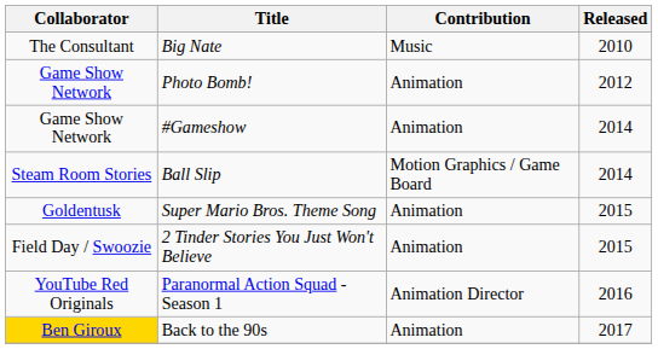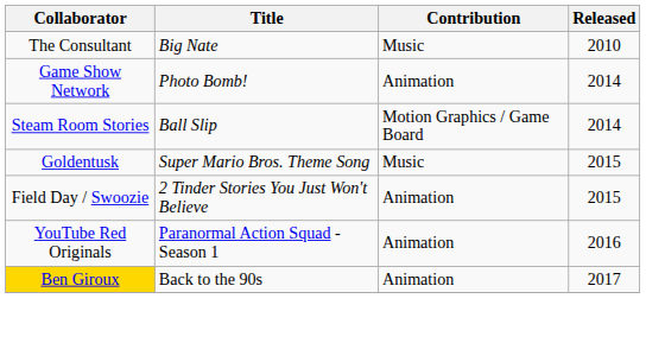Photo Bomb! | Released: 2012 -> 2014
- row: Game Show Network | #Gameshow | Animation | 2014
Super Mario Bros. Theme Song | Contribution: Animation -> Music
Paranormal Action Squad - Season 1 | Contribution: Animation Director -> Animation
